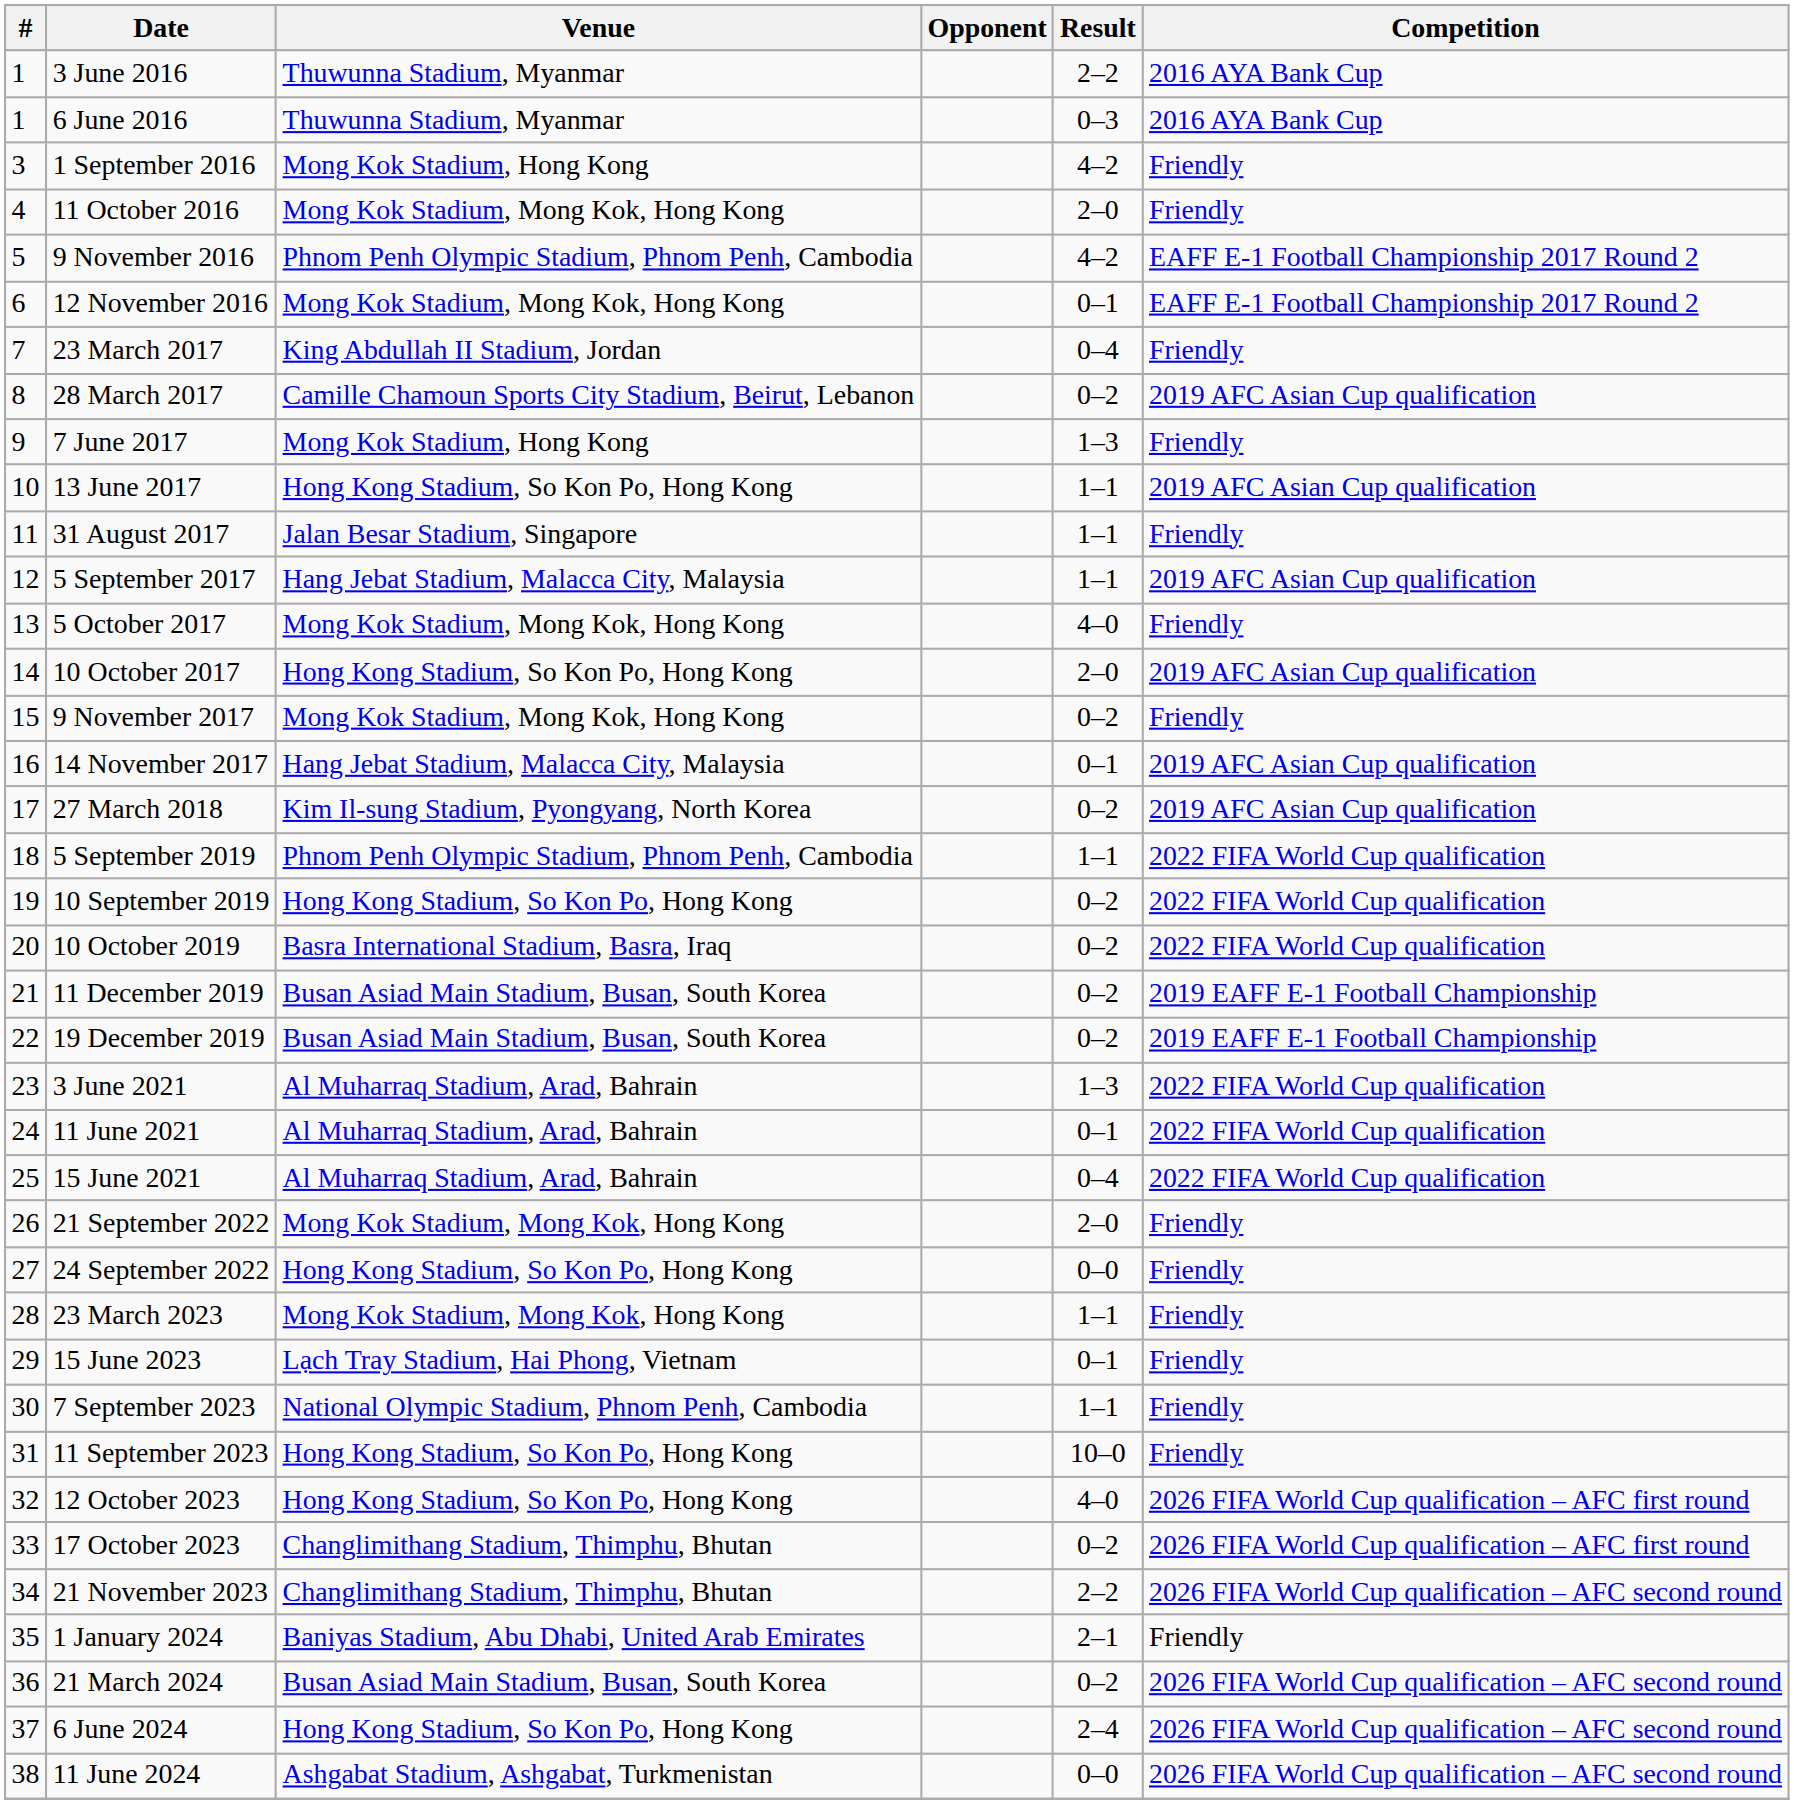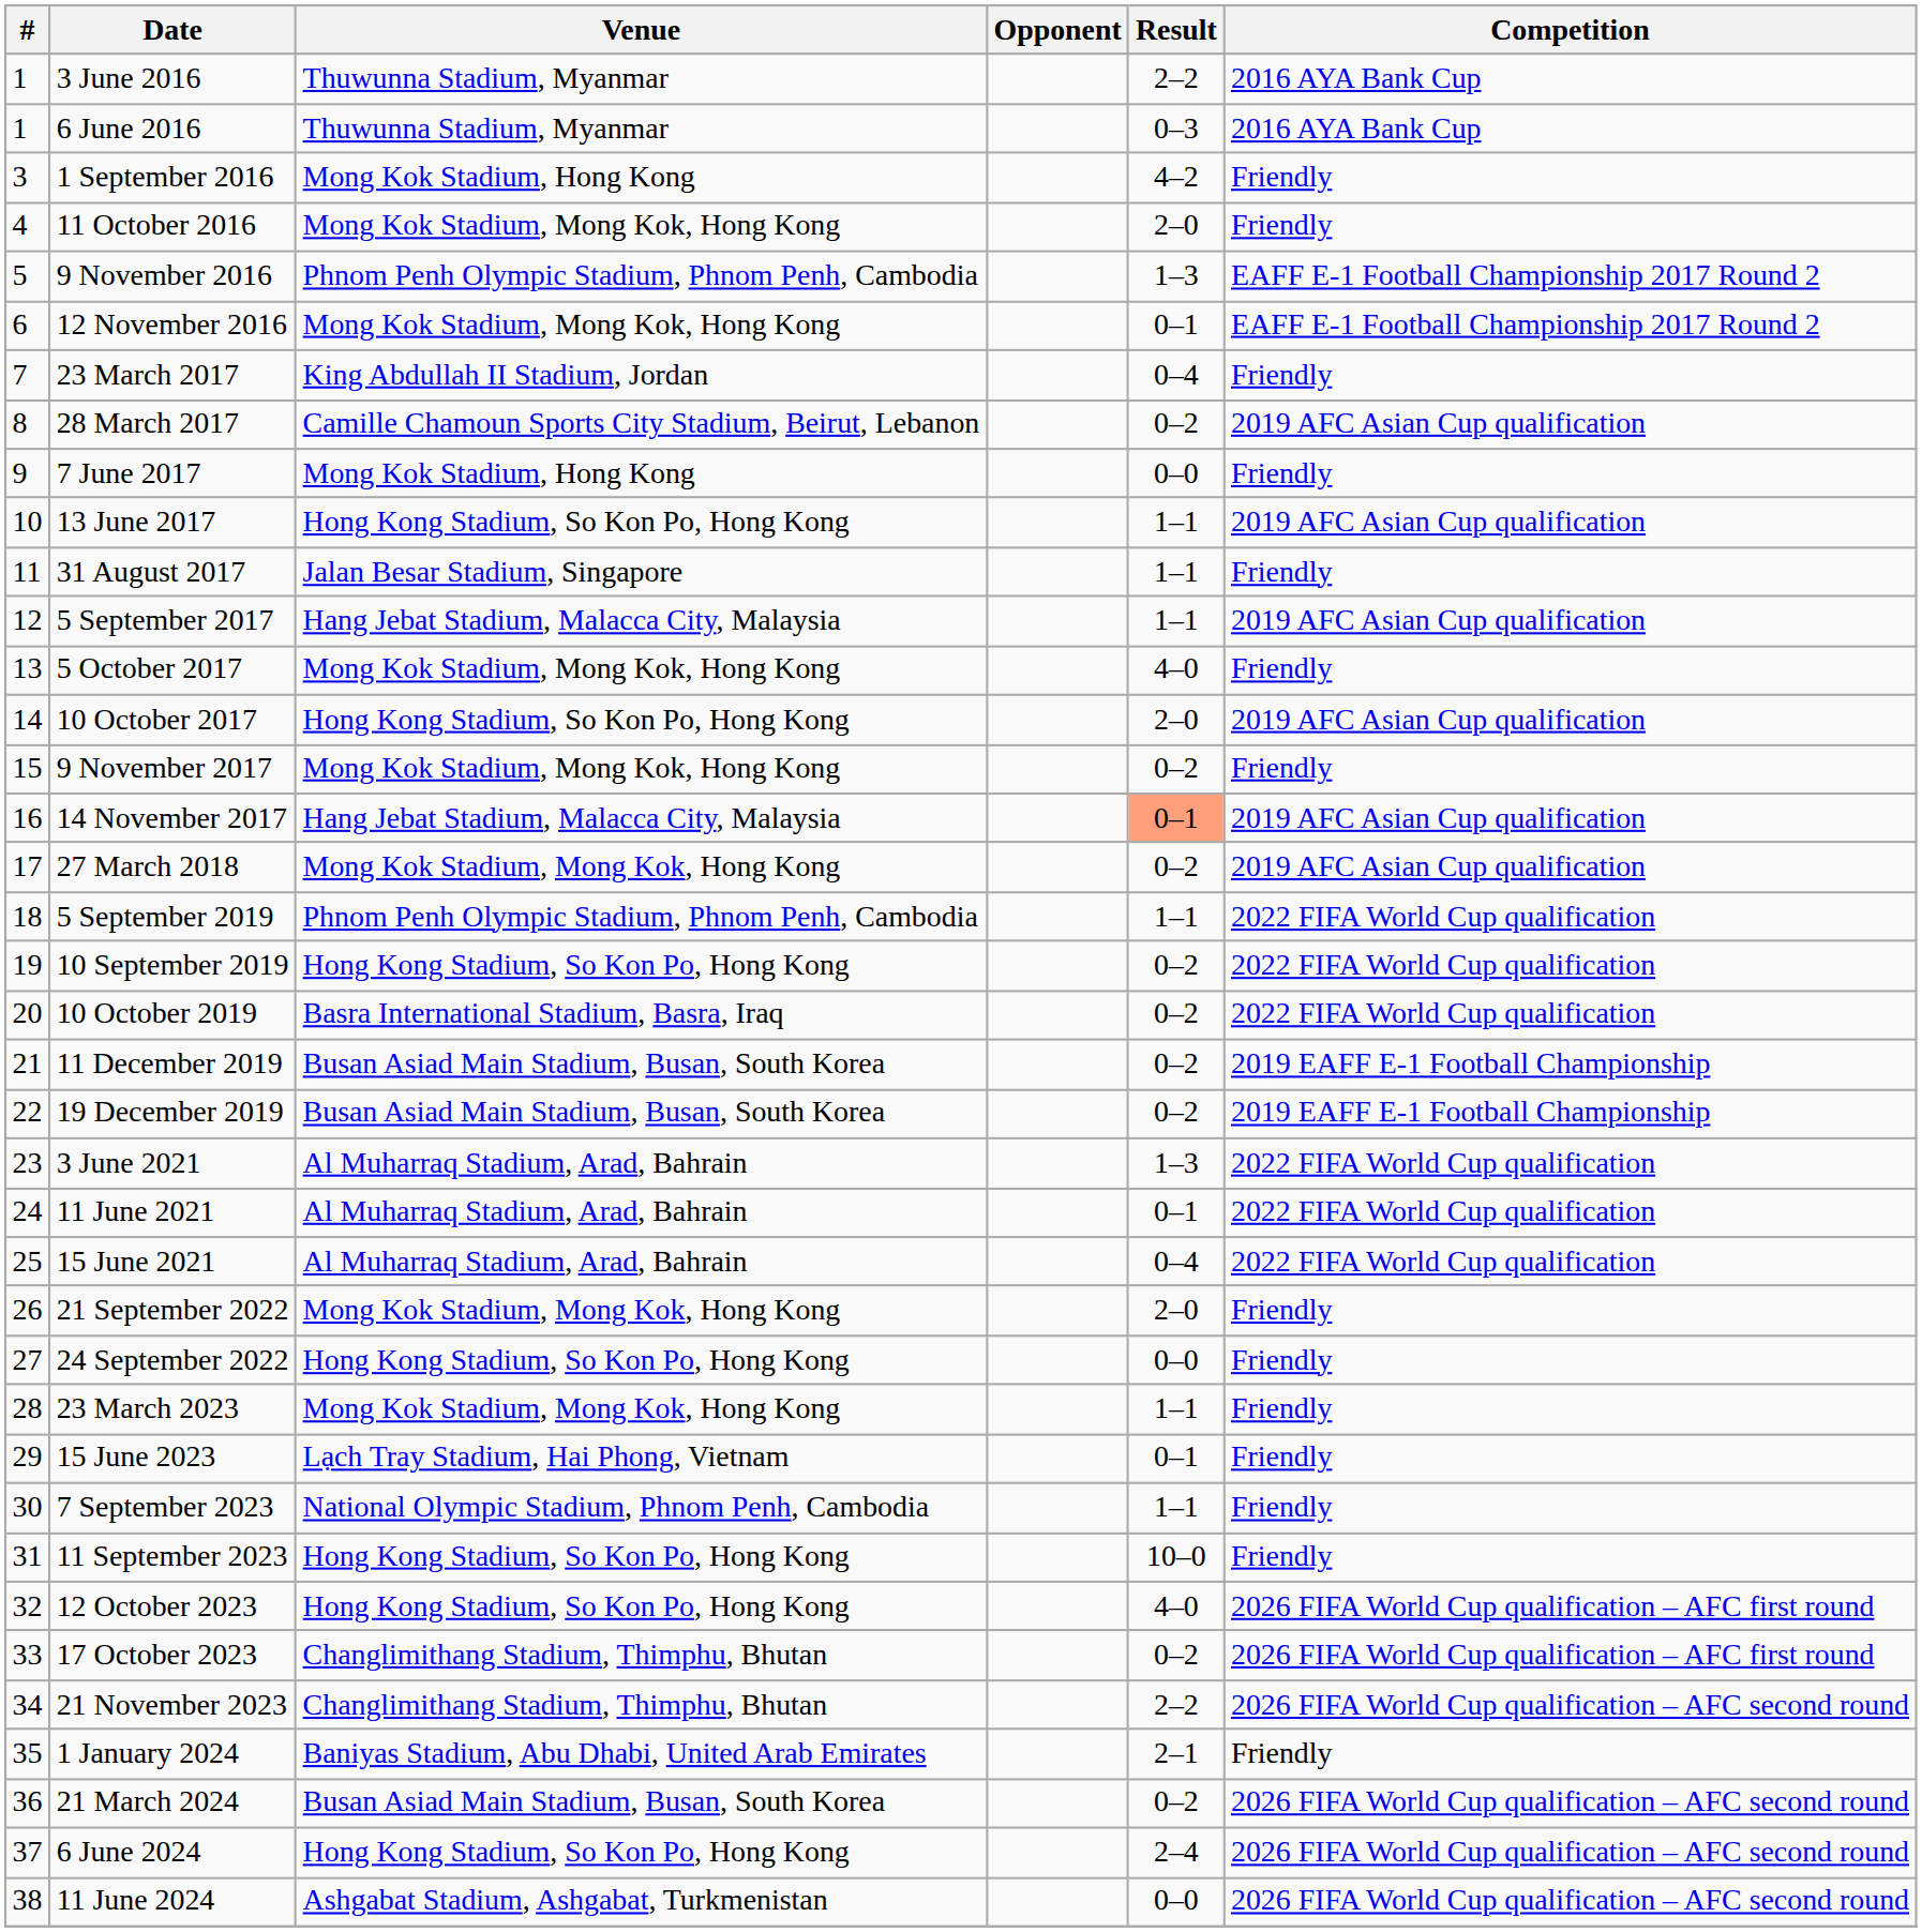9 November 2016 | Result: 4–2 -> 1–3
7 June 2017 | Result: 1–3 -> 0–0
14 November 2017 | Result: no background -> lightsalmon background
27 March 2018 | Venue: Kim Il-sung Stadium, Pyongyang, North Korea -> Mong Kok Stadium, Mong Kok, Hong Kong
